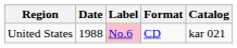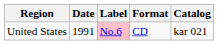United States | Date: 1988 -> 1991
